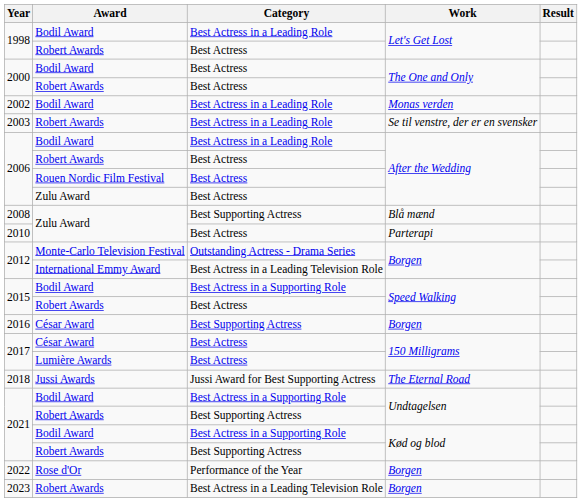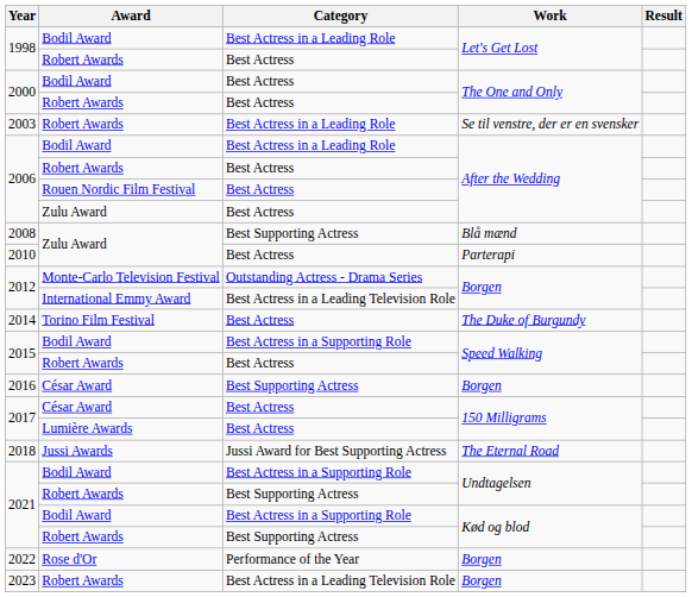- row: 2002 | Bodil Award | Best Actress in a Leading Role | Monas verden
+ row: 2014 | Torino Film Festival | Best Actress | The Duke of Burgundy
